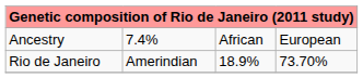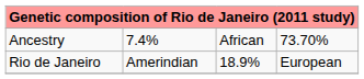Ancestry | column 4: European -> 73.70%
Rio de Janeiro | column 4: 73.70% -> European
